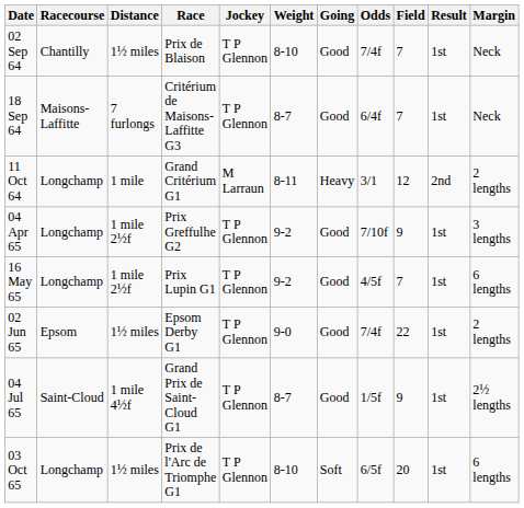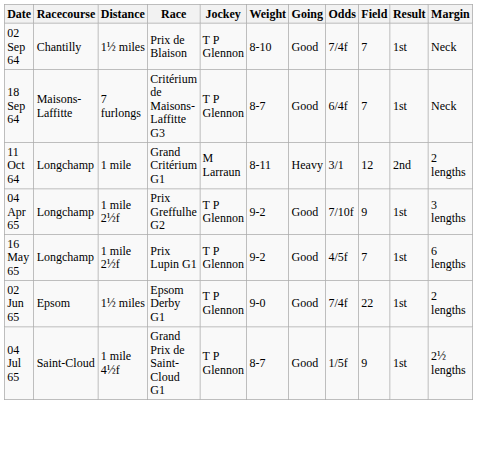- row: 03 Oct 65 | Longchamp | 1½ miles | Prix de l'Arc de Triomphe G1 | T P Glennon | 8-10 | Soft | 6/5f | 20 | 1st | 6 lengths
